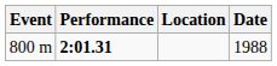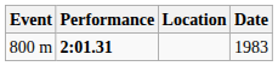800 m | Date: 1988 -> 1983
